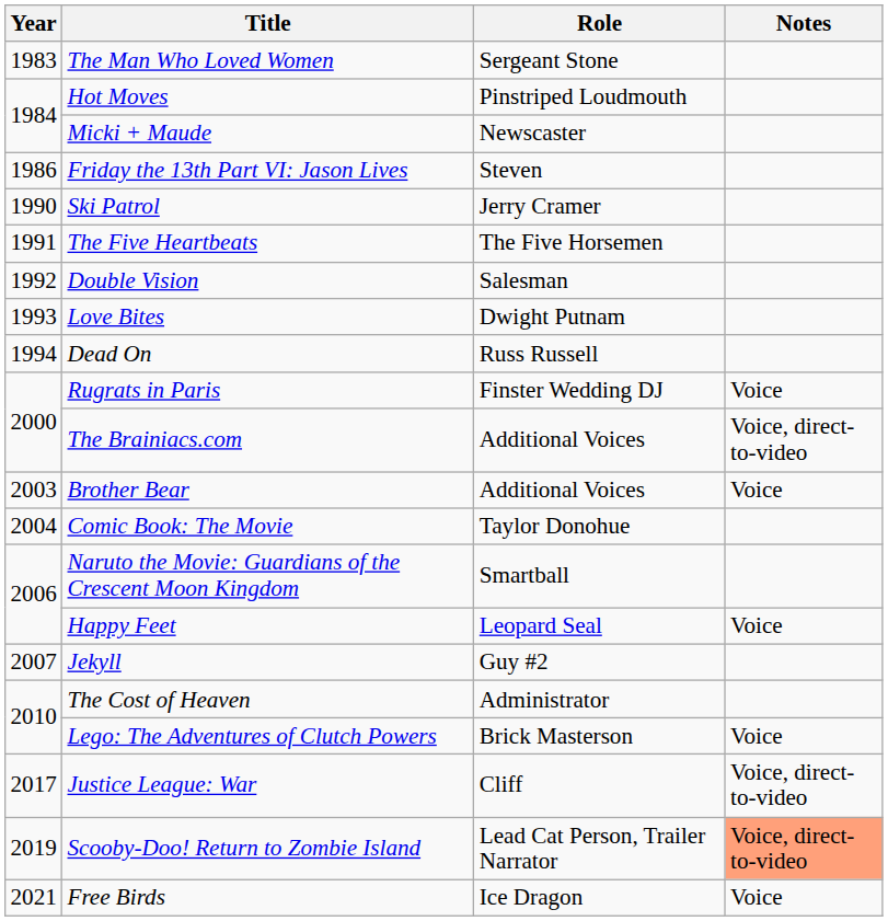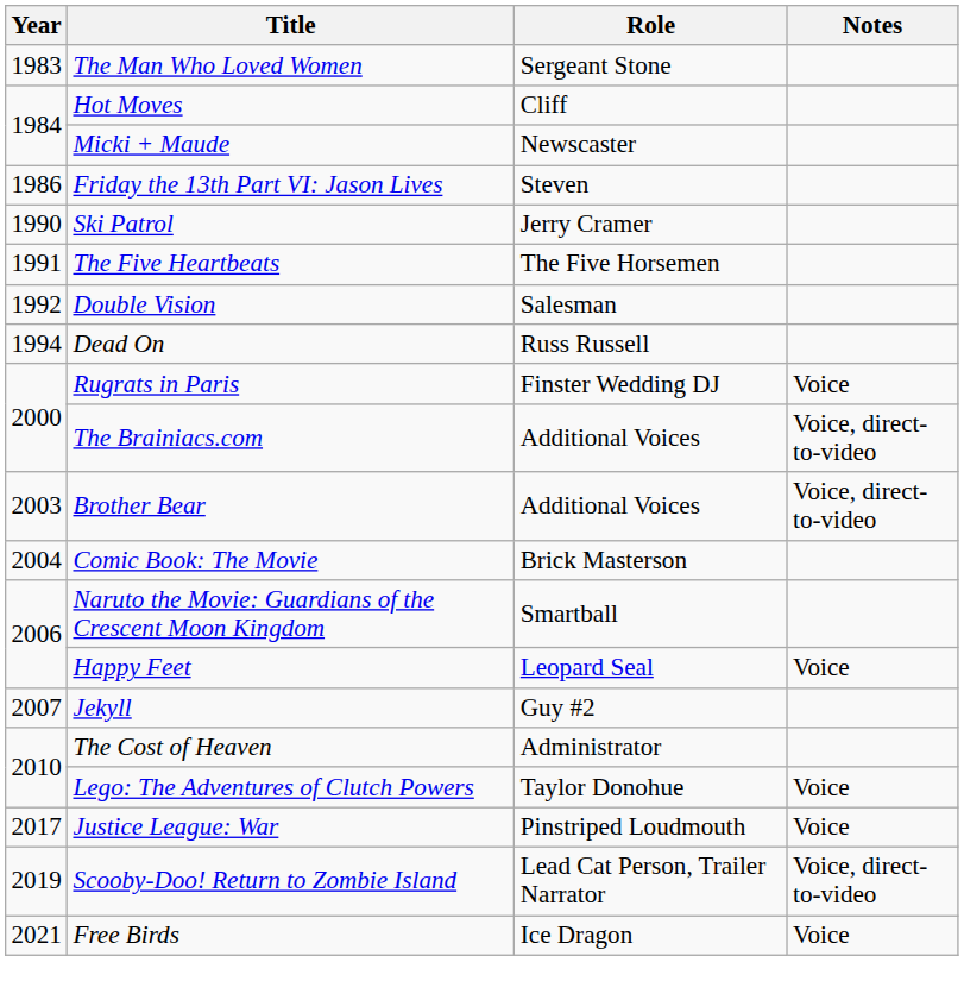Hot Moves | Role: Pinstriped Loudmouth -> Cliff
- row: 1993 | Love Bites | Dwight Putnam
Brother Bear | Notes: Voice -> Voice, direct-to-video
Comic Book: The Movie | Role: Taylor Donohue -> Brick Masterson
Lego: The Adventures of Clutch Powers | Role: Brick Masterson -> Taylor Donohue
Justice League: War | Role: Cliff -> Pinstriped Loudmouth
Justice League: War | Notes: Voice, direct-to-video -> Voice
Scooby-Doo! Return to Zombie Island | Notes: lightsalmon background -> no background
